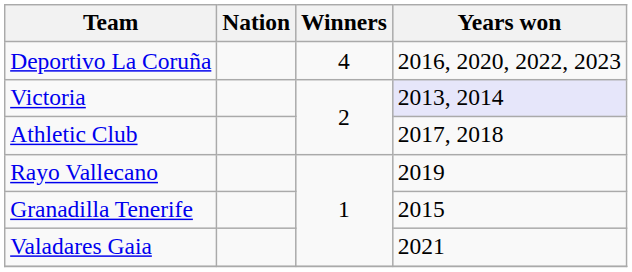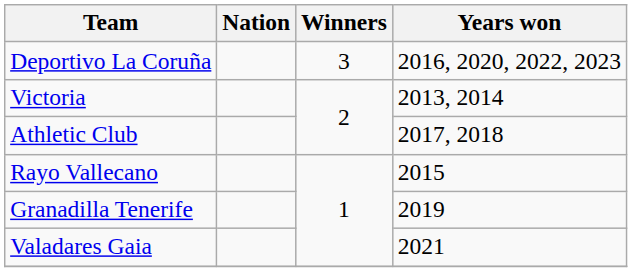Deportivo La Coruña | Winners: 4 -> 3
Victoria | Years won: lavender background -> no background
Rayo Vallecano | Years won: 2019 -> 2015
Granadilla Tenerife | Years won: 2015 -> 2019
